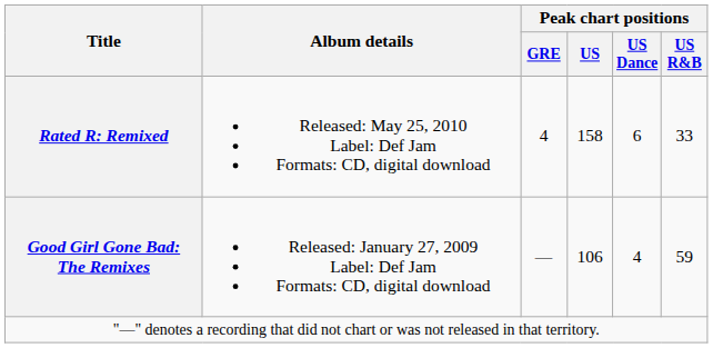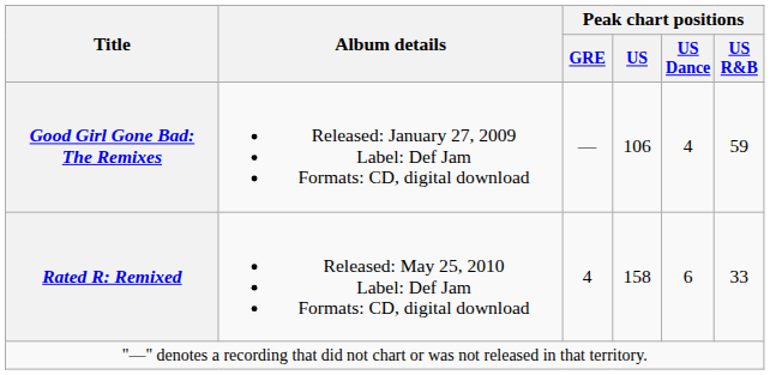rows swapped: Good Girl Gone Bad: The Remixes <-> Rated R: Remixed
